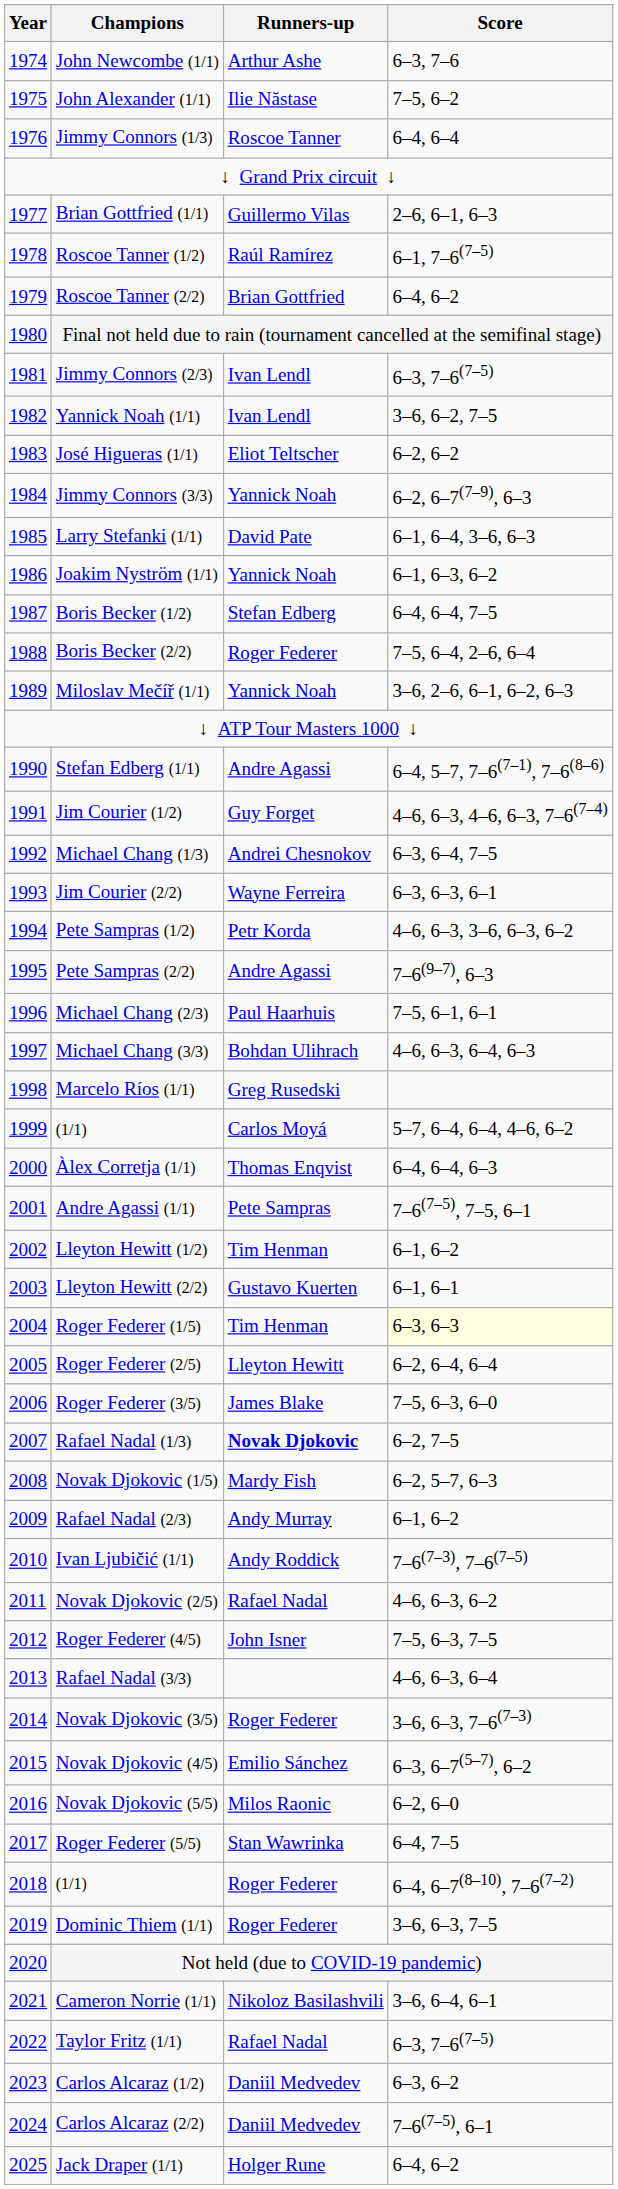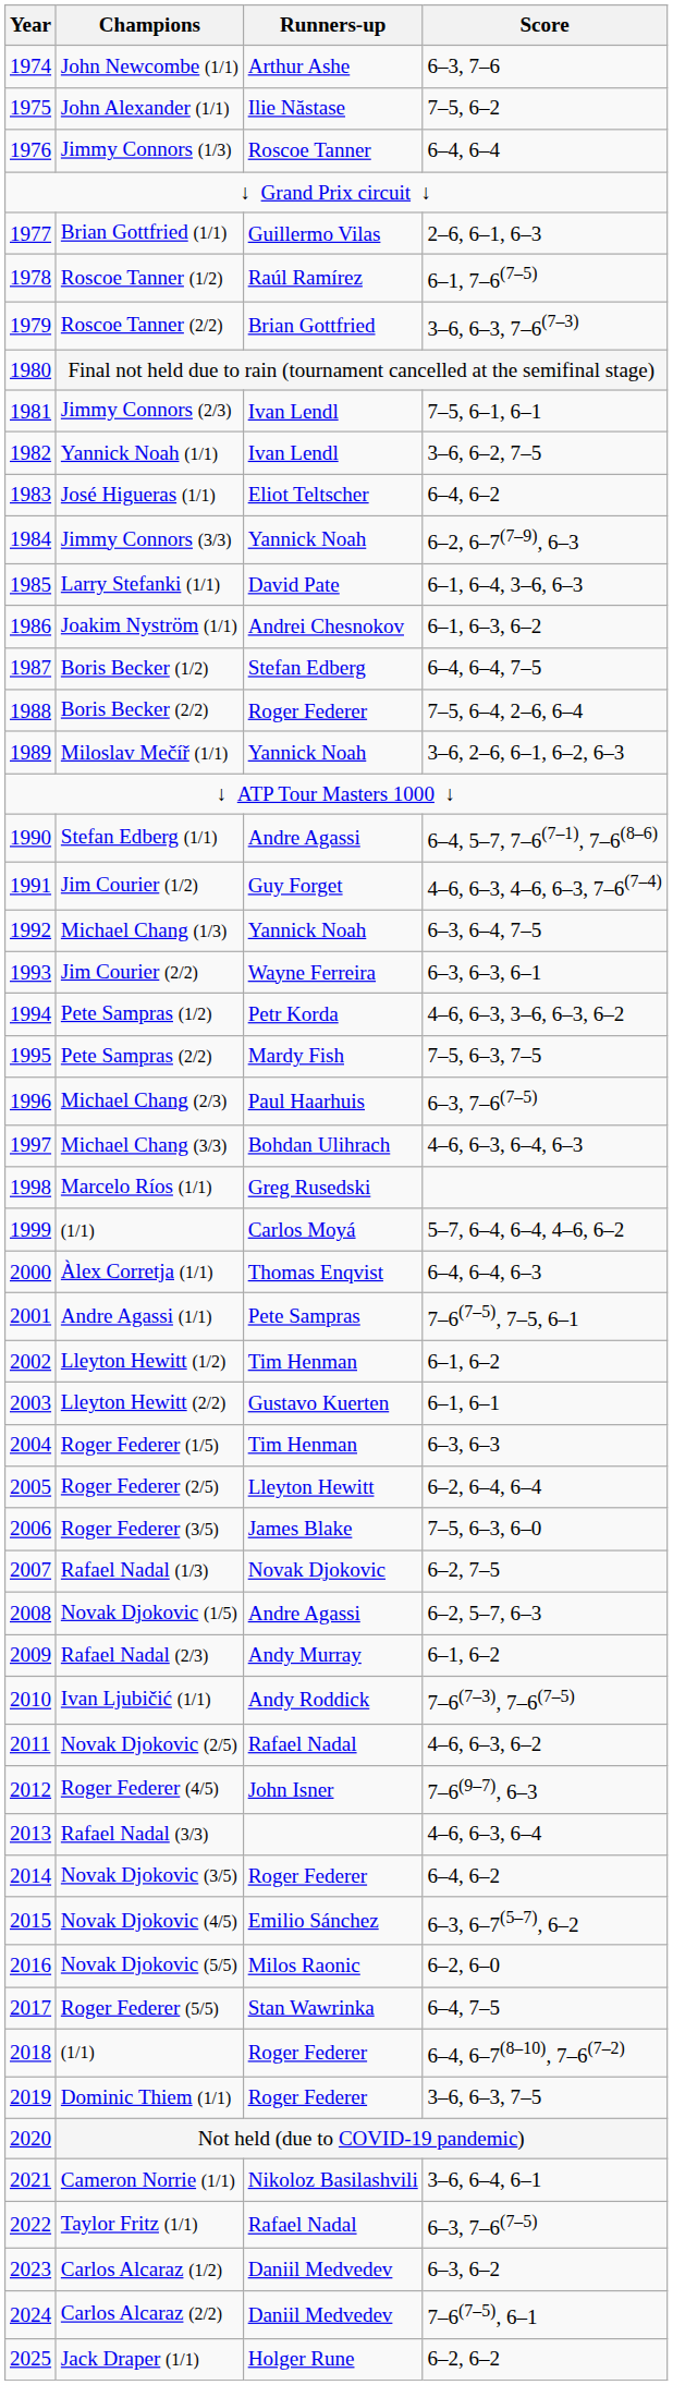Roscoe Tanner (2/2) | Score: 6–4, 6–2 -> 3–6, 6–3, 7–6(7–3)
Jimmy Connors (2/3) | Score: 6–3, 7–6(7–5) -> 7–5, 6–1, 6–1
José Higueras (1/1) | Score: 6–2, 6–2 -> 6–4, 6–2
Joakim Nyström (1/1) | Runners-up: Yannick Noah -> Andrei Chesnokov
Michael Chang (1/3) | Runners-up: Andrei Chesnokov -> Yannick Noah
Pete Sampras (2/2) | Runners-up: Andre Agassi -> Mardy Fish
Pete Sampras (2/2) | Score: 7–6(9–7), 6–3 -> 7–5, 6–3, 7–5
Michael Chang (2/3) | Score: 7–5, 6–1, 6–1 -> 6–3, 7–6(7–5)
Roger Federer (1/5) | Score: lightyellow background -> no background
Rafael Nadal (1/3) | Runners-up: bold -> normal
Novak Djokovic (1/5) | Runners-up: Mardy Fish -> Andre Agassi
Roger Federer (4/5) | Score: 7–5, 6–3, 7–5 -> 7–6(9–7), 6–3
Novak Djokovic (3/5) | Score: 3–6, 6–3, 7–6(7–3) -> 6–4, 6–2
Jack Draper (1/1) | Score: 6–4, 6–2 -> 6–2, 6–2
